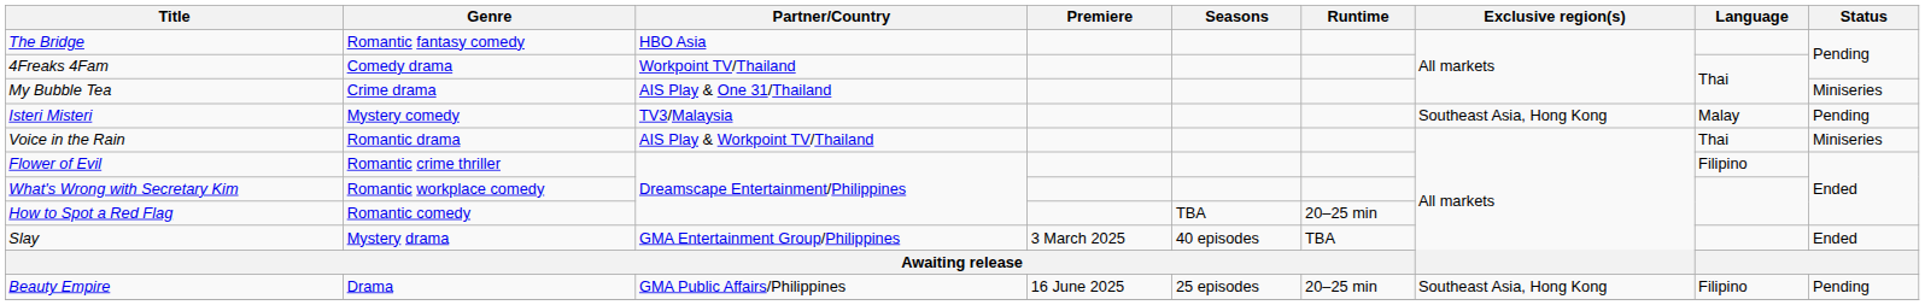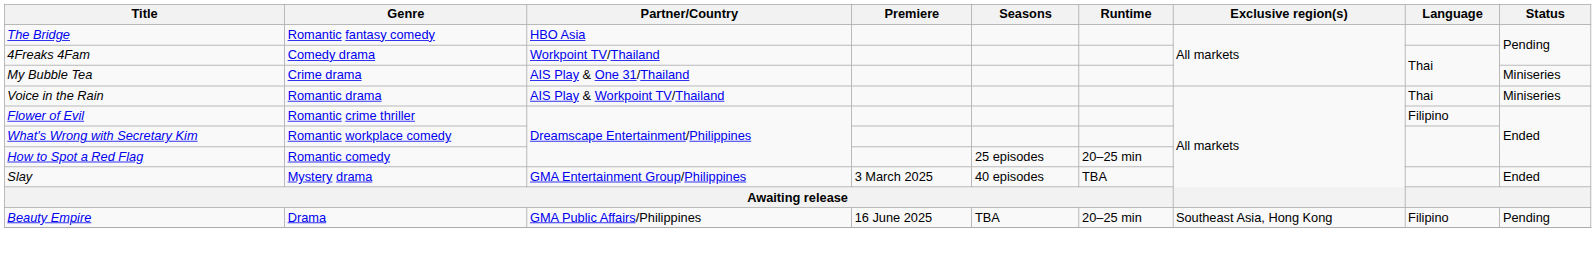- row: Isteri Misteri | Mystery comedy | TV3/Malaysia | Southeast Asia, Hong Kong | Malay | Pending
How to Spot a Red Flag | Seasons: TBA -> 25 episodes
Beauty Empire | Seasons: 25 episodes -> TBA
